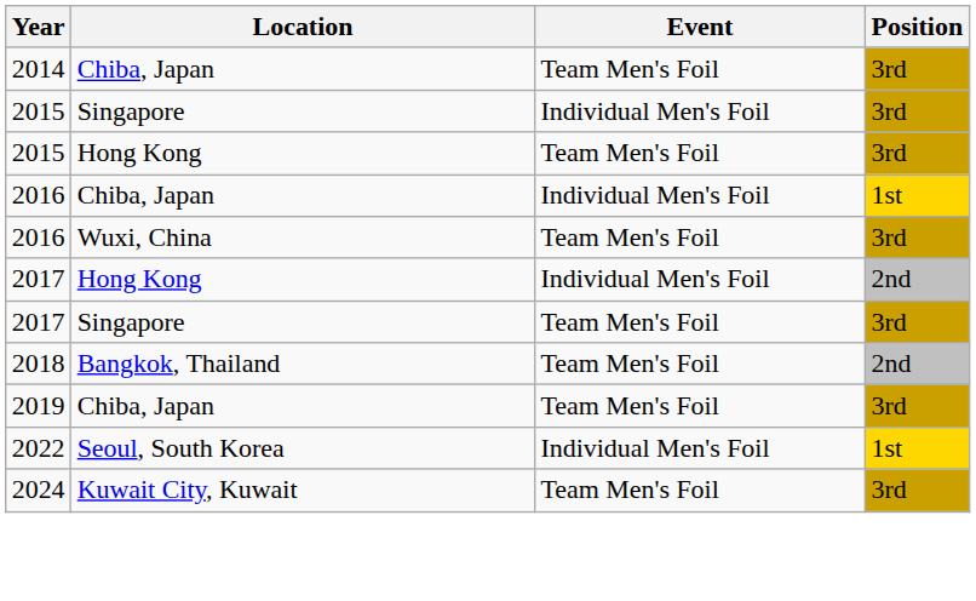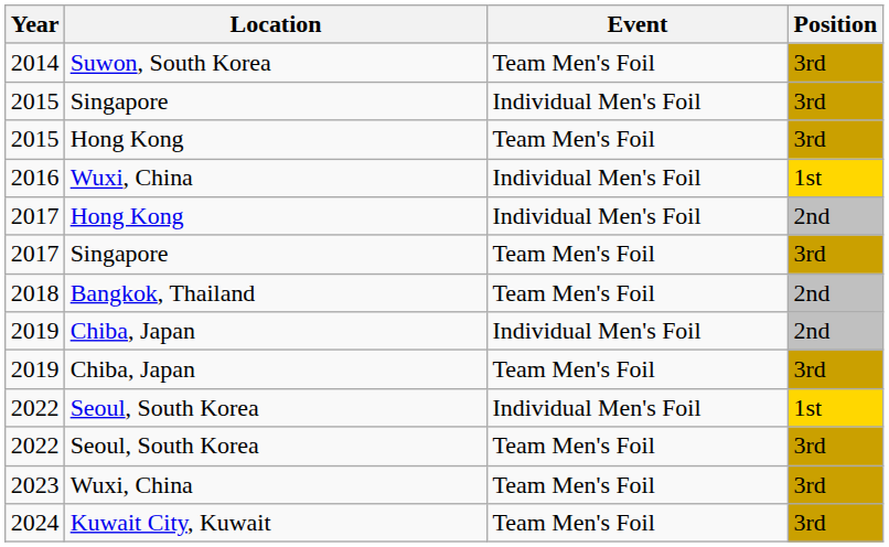2014 | Location: Chiba, Japan -> Suwon, South Korea
2016 / Individual Men's Foil | Location: Chiba, Japan -> Wuxi, China
- row: 2016 | Wuxi, China | Team Men's Foil | 3rd
+ row: 2019 | Chiba, Japan | Individual Men's Foil | 2nd
+ row: 2022 | Seoul, South Korea | Team Men's Foil | 3rd
+ row: 2023 | Wuxi, China | Team Men's Foil | 3rd
